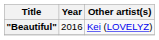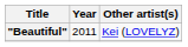"Beautiful" | Year: 2016 -> 2011
